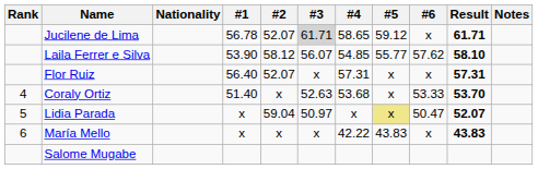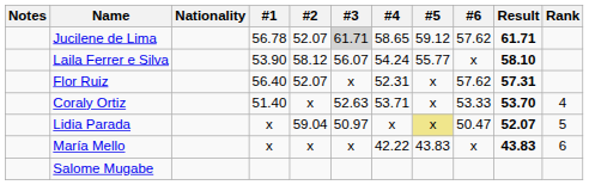columns swapped: Rank <-> Notes
Jucilene de Lima | #6: x -> 57.62
Laila Ferrer e Silva | #4: 54.85 -> 54.24
Laila Ferrer e Silva | #6: 57.62 -> x
Flor Ruiz | #4: 57.31 -> 52.31
Flor Ruiz | #6: x -> 57.62
Coraly Ortiz | #4: 53.68 -> 53.71
